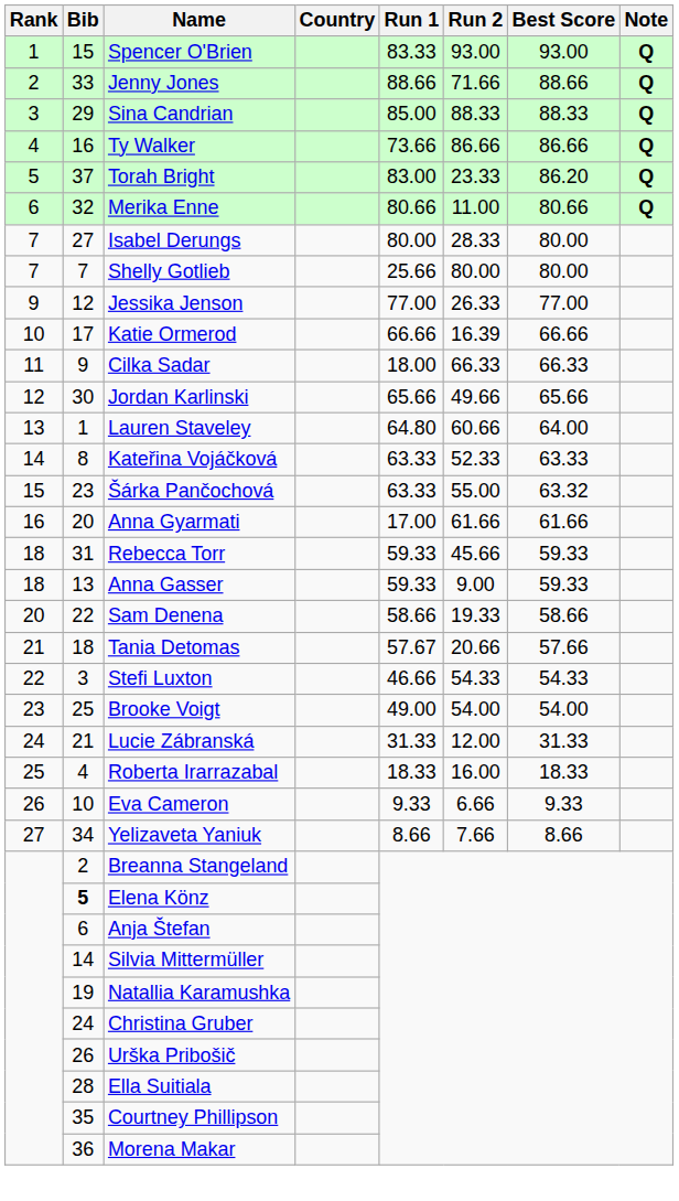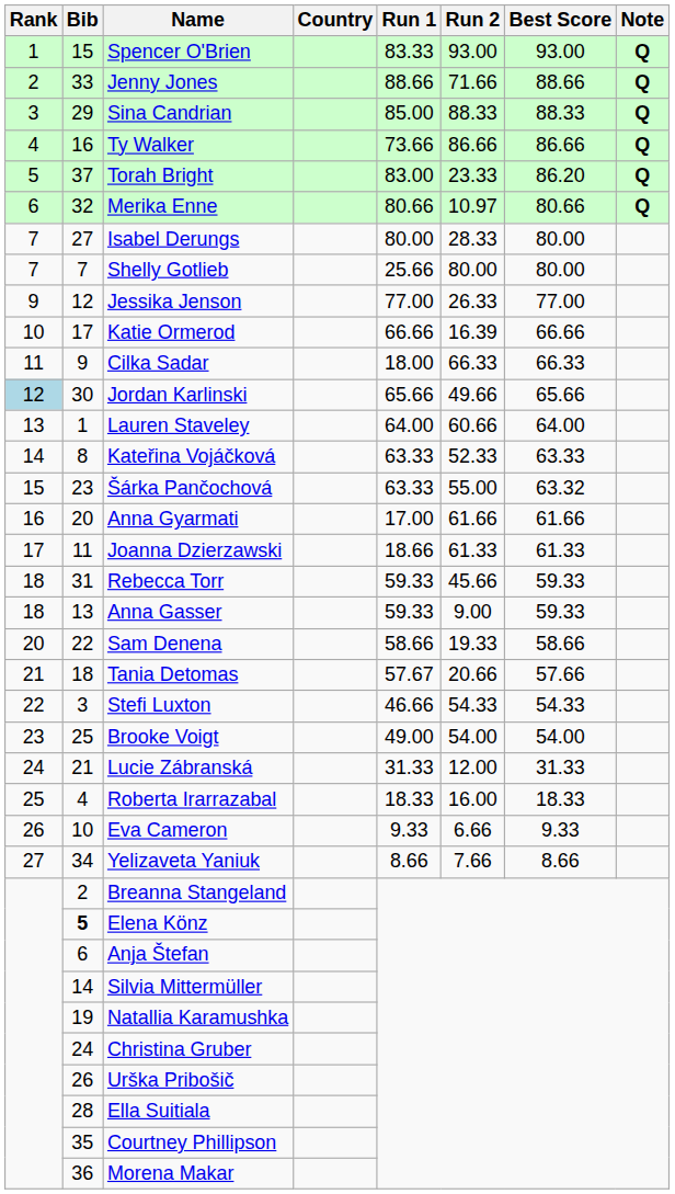Merika Enne | Run 2: 11.00 -> 10.97
Jordan Karlinski | Rank: no background -> lightblue background
Lauren Staveley | Run 1: 64.80 -> 64.00
+ row: 17 | 11 | Joanna Dzierzawski | 18.66 | 61.33 | 61.33
